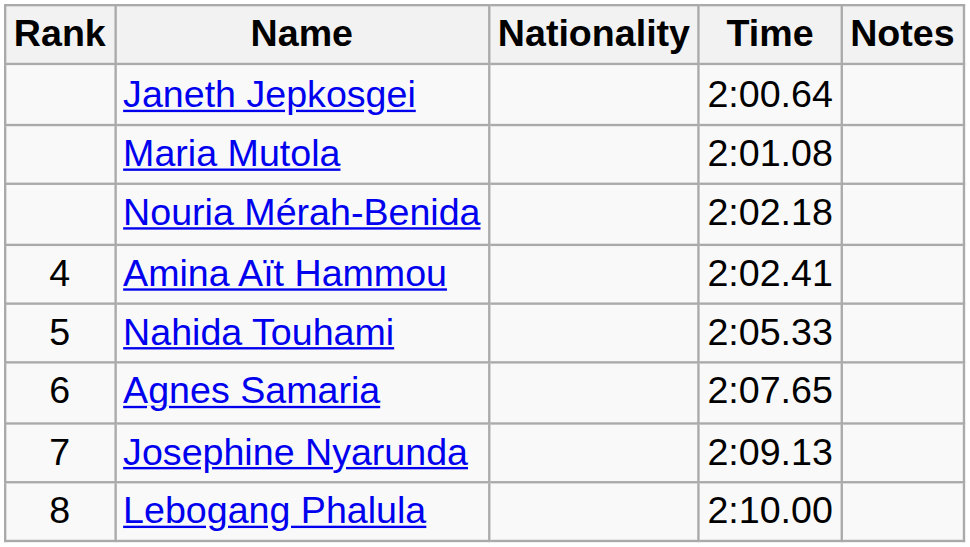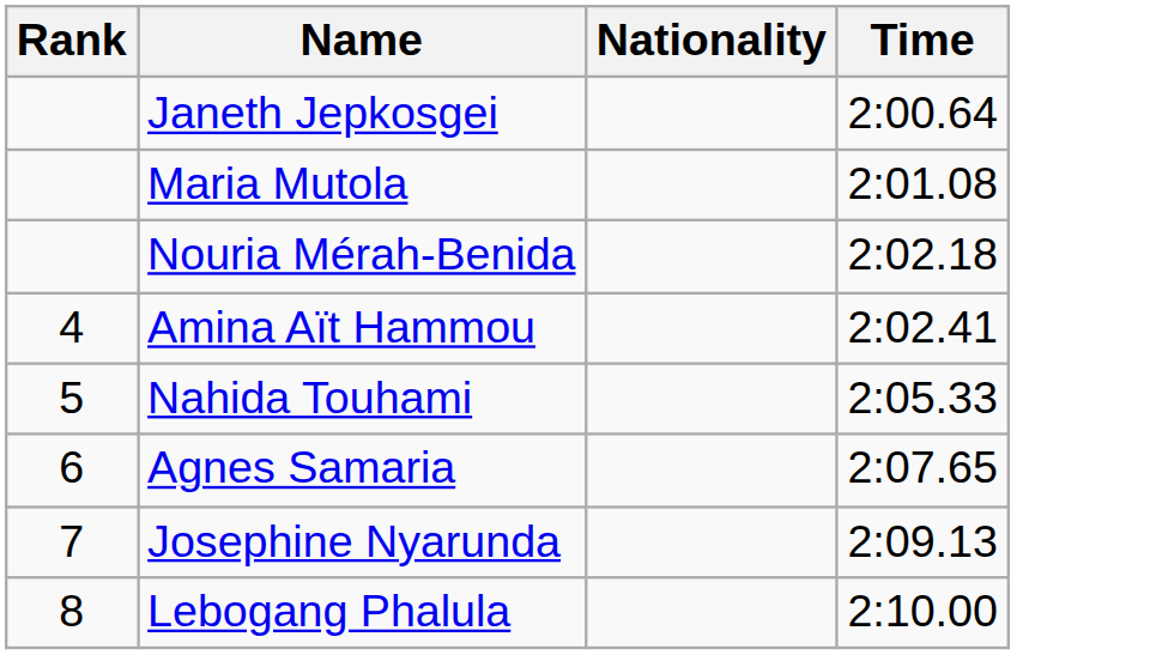- column: Notes
